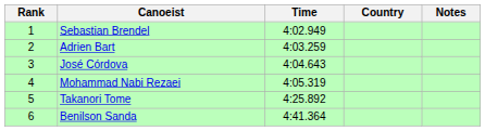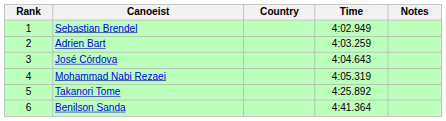columns swapped: Country <-> Time
